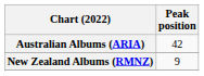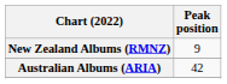rows swapped: Australian Albums (ARIA) <-> New Zealand Albums (RMNZ)
